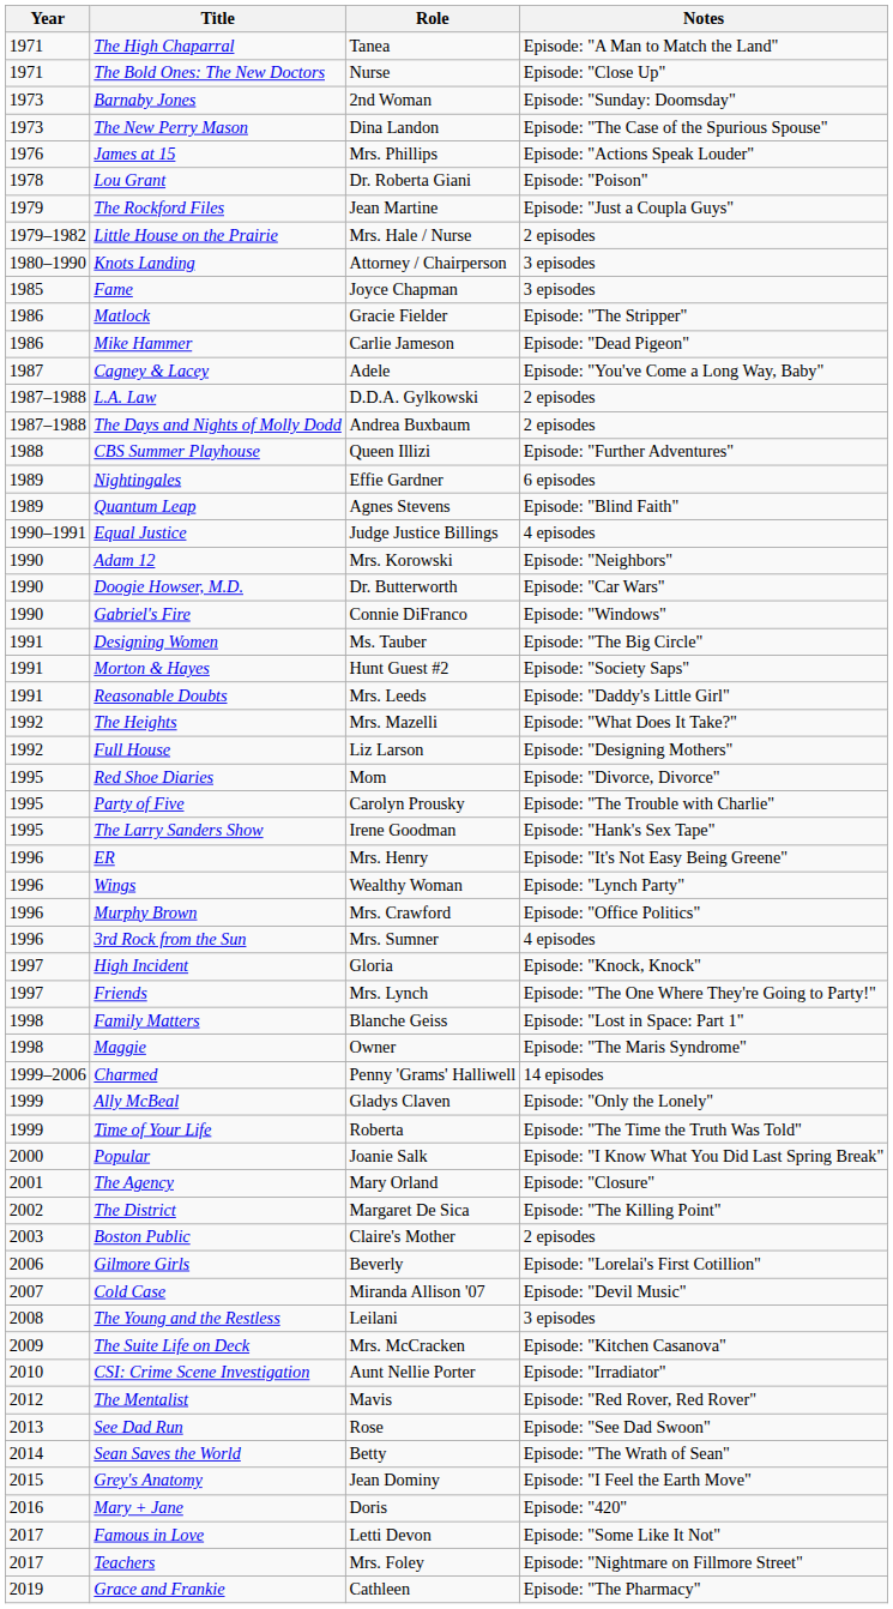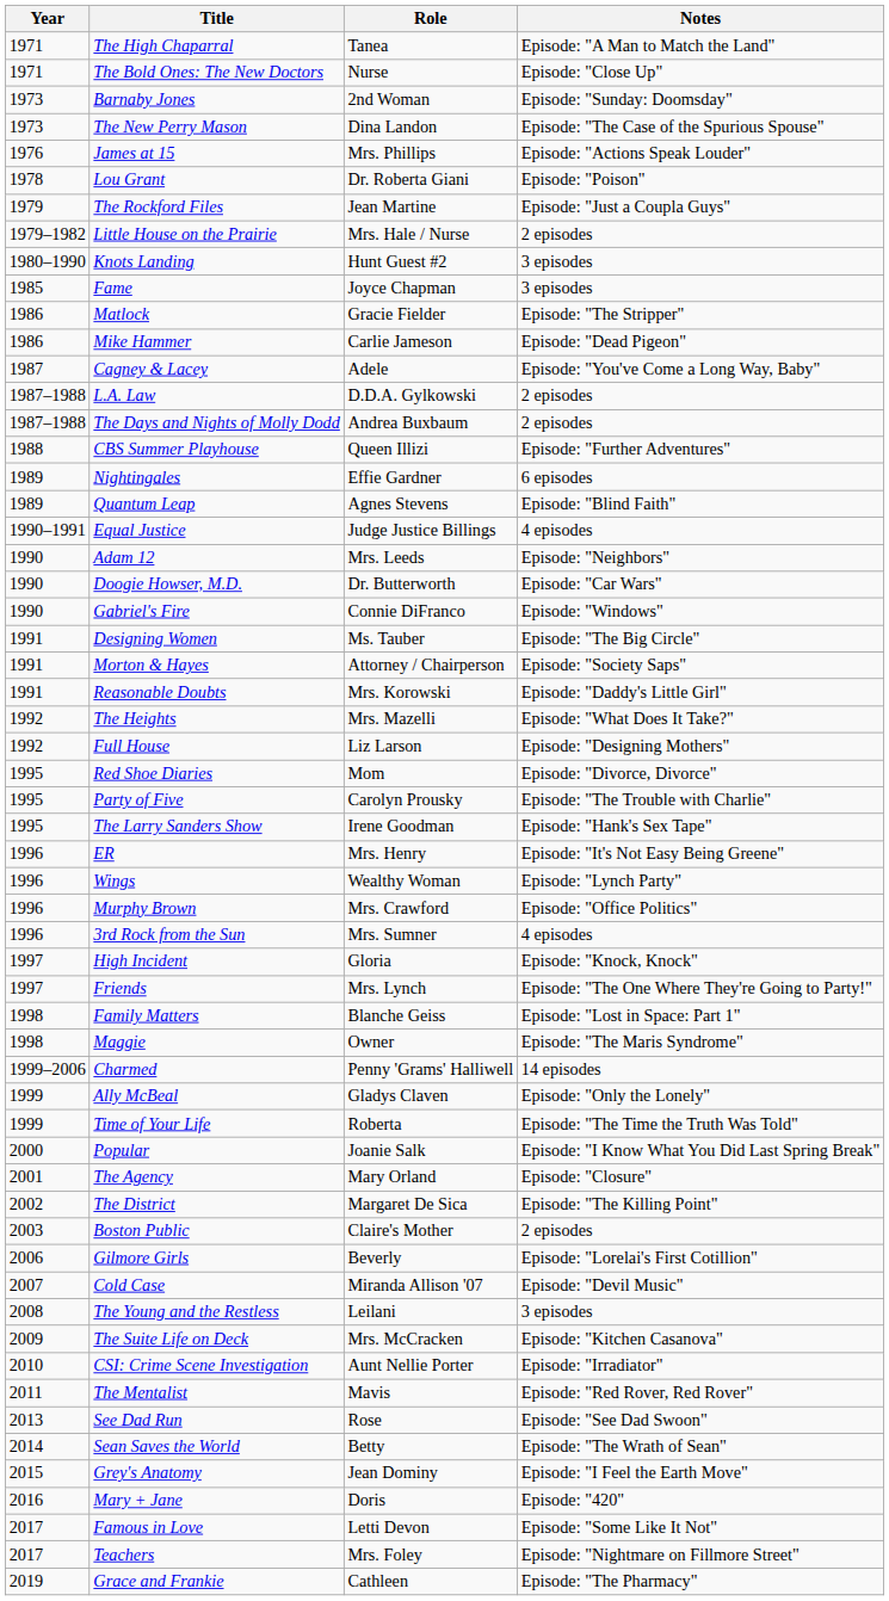Knots Landing | Role: Attorney / Chairperson -> Hunt Guest #2
Adam 12 | Role: Mrs. Korowski -> Mrs. Leeds
Morton & Hayes | Role: Hunt Guest #2 -> Attorney / Chairperson
Reasonable Doubts | Role: Mrs. Leeds -> Mrs. Korowski
The Mentalist | Year: 2012 -> 2011
